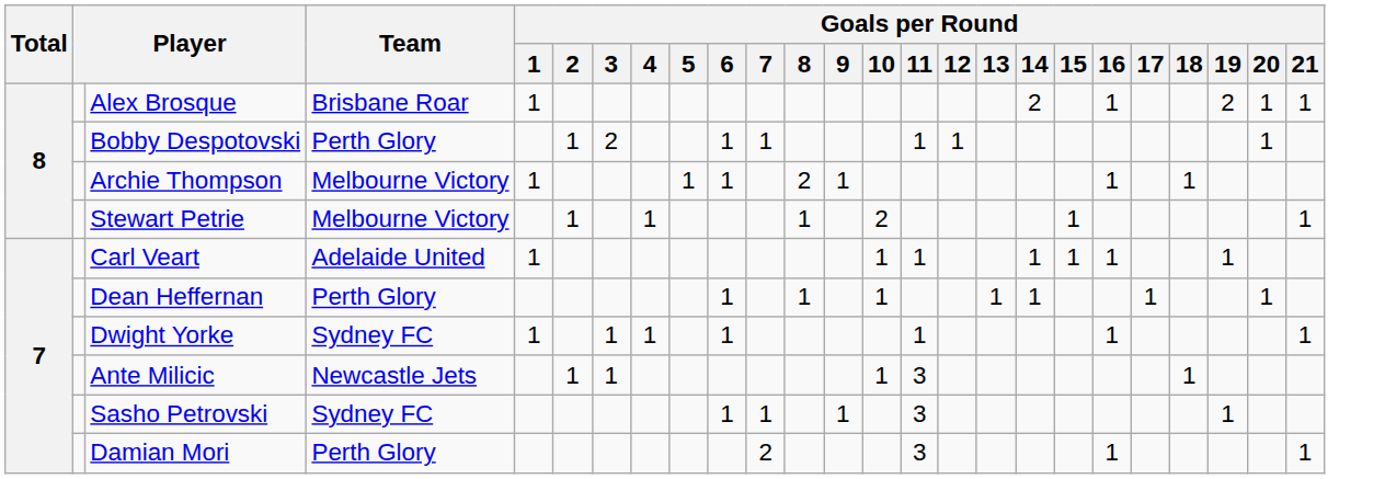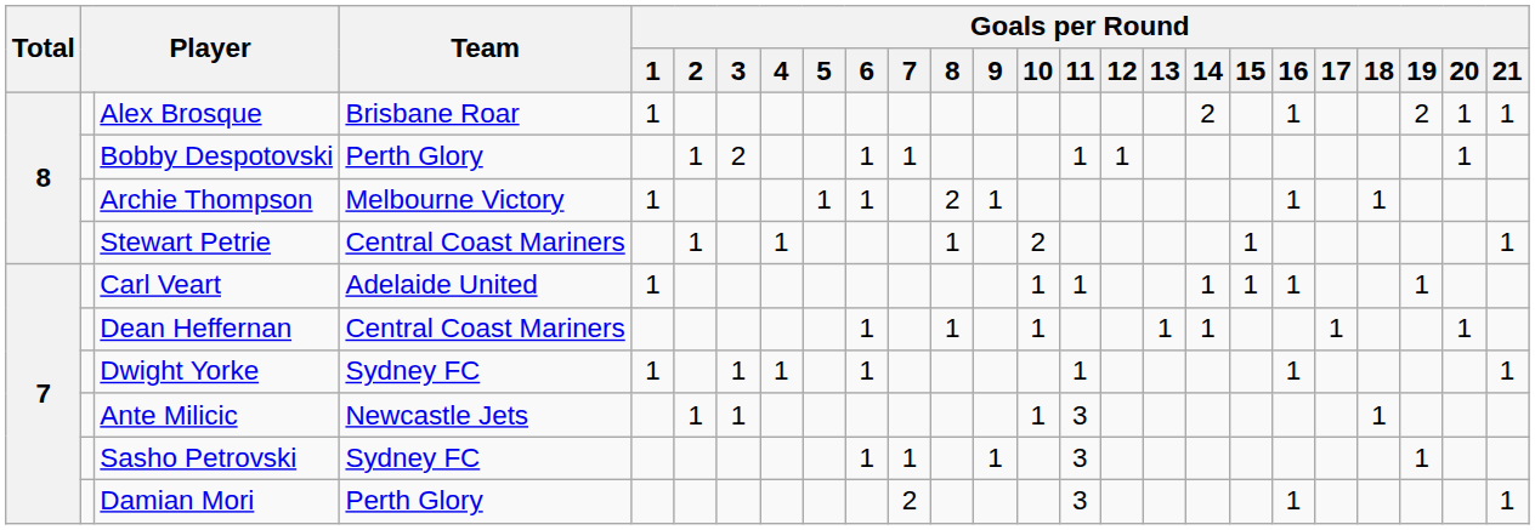Stewart Petrie | Team: Melbourne Victory -> Central Coast Mariners
Dean Heffernan | Team: Perth Glory -> Central Coast Mariners
